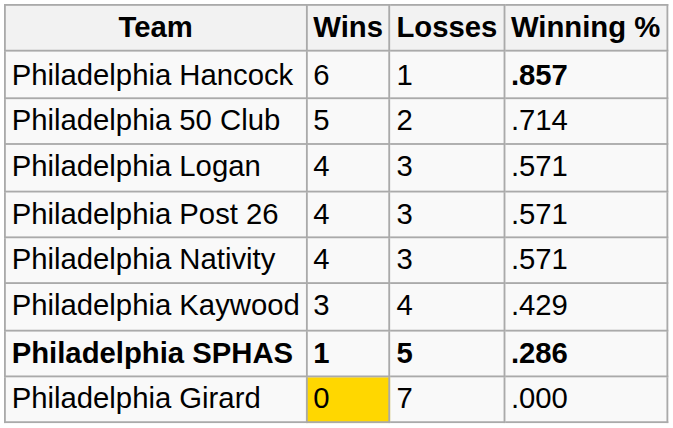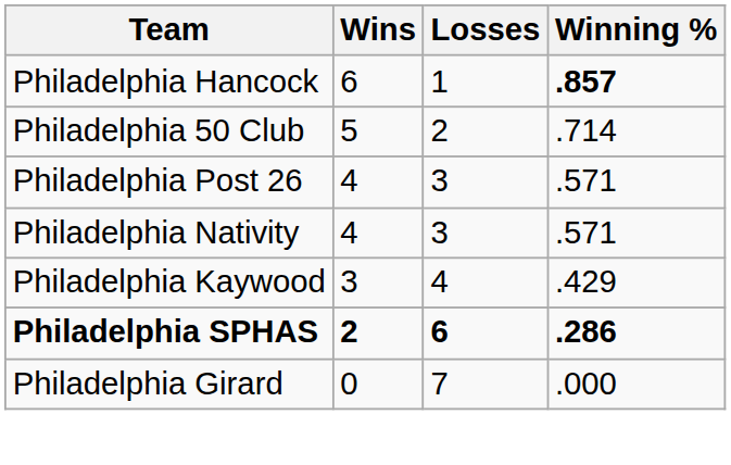- row: Philadelphia Logan | 4 | 3 | .571
Philadelphia SPHAS | Wins: 1 -> 2
Philadelphia SPHAS | Losses: 5 -> 6
Philadelphia Girard | Wins: gold background -> no background
